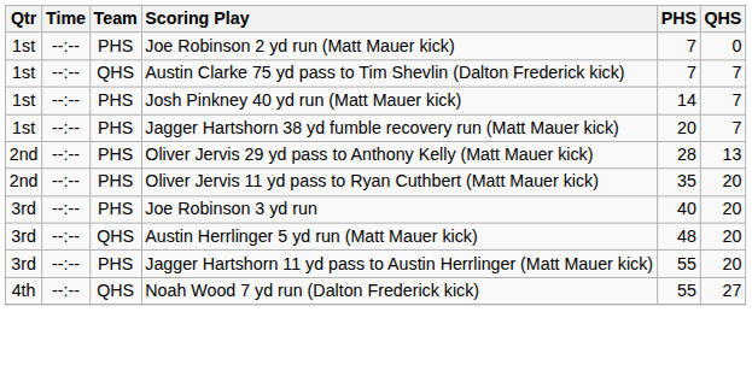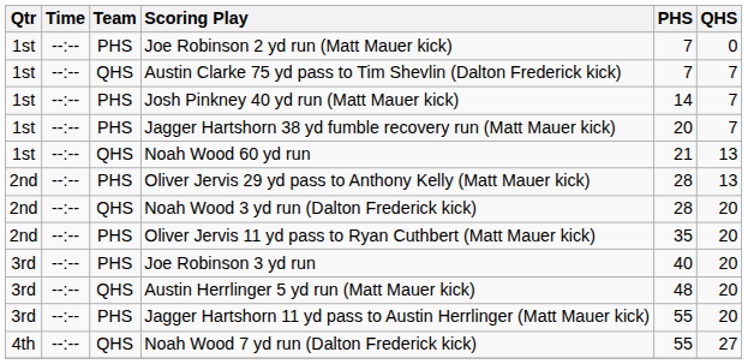+ row: 1st | --:-- | QHS | Noah Wood 60 yd run | 21 | 13
+ row: 2nd | --:-- | QHS | Noah Wood 3 yd run (Dalton Frederick kick) | 28 | 20
